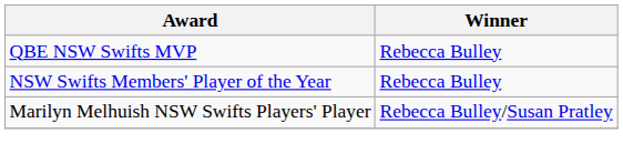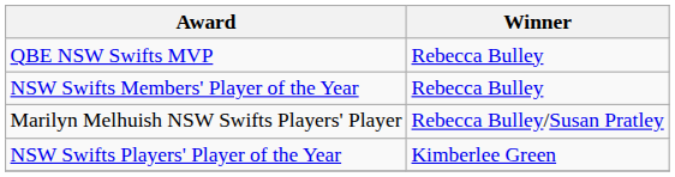+ row: NSW Swifts Players' Player of the Year | Kimberlee Green
